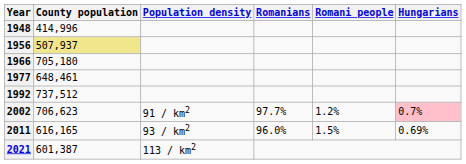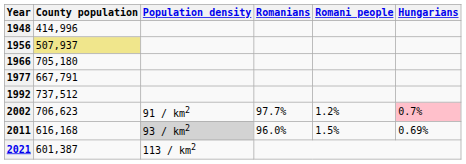1977 | County population: 648,461 -> 667,791
2011 | County population: 616,165 -> 616,168
2011 | Population density: no background -> lightgrey background
